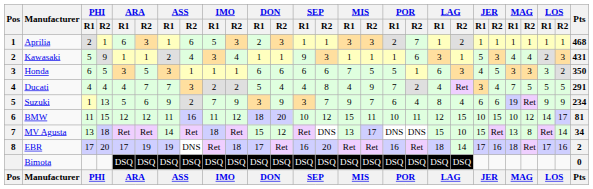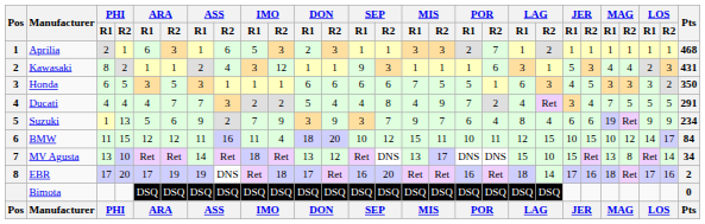Kawasaki | PHI / R1: 5 -> 8
Kawasaki | PHI / R2: 9 -> 2
Kawasaki | IMO / R2: 4 -> 12
BMW | IMO / R2: 12 -> 4
BMW | Pts: 81 -> 84
MV Agusta | PHI / R2: 18 -> 10
MV Agusta | DON / R1: 15 -> 13
